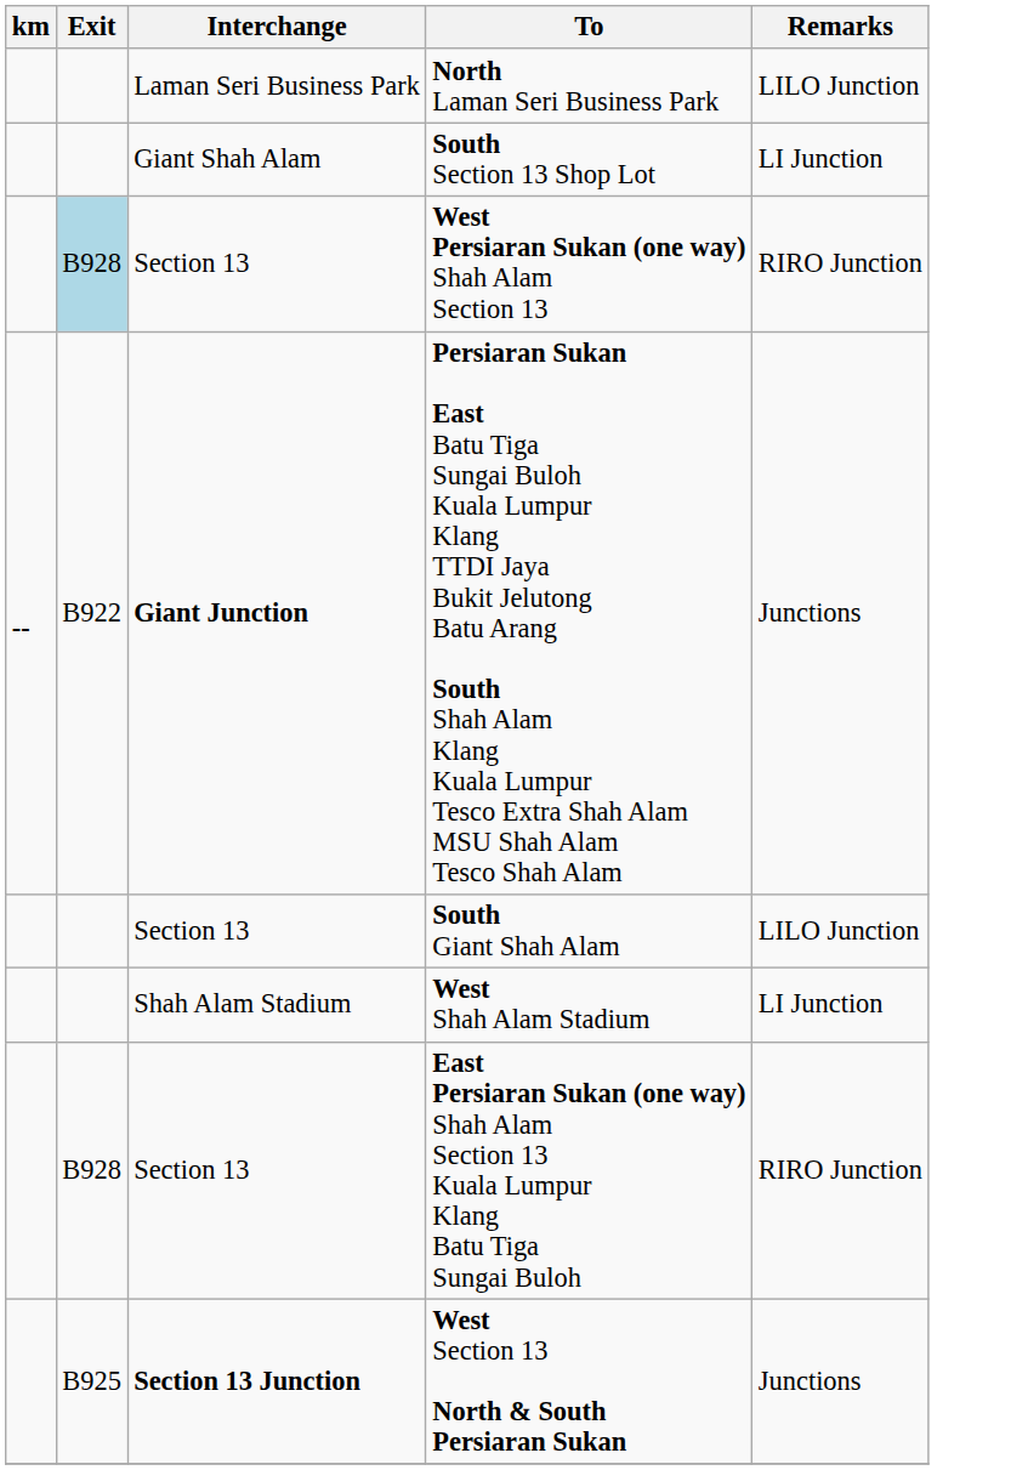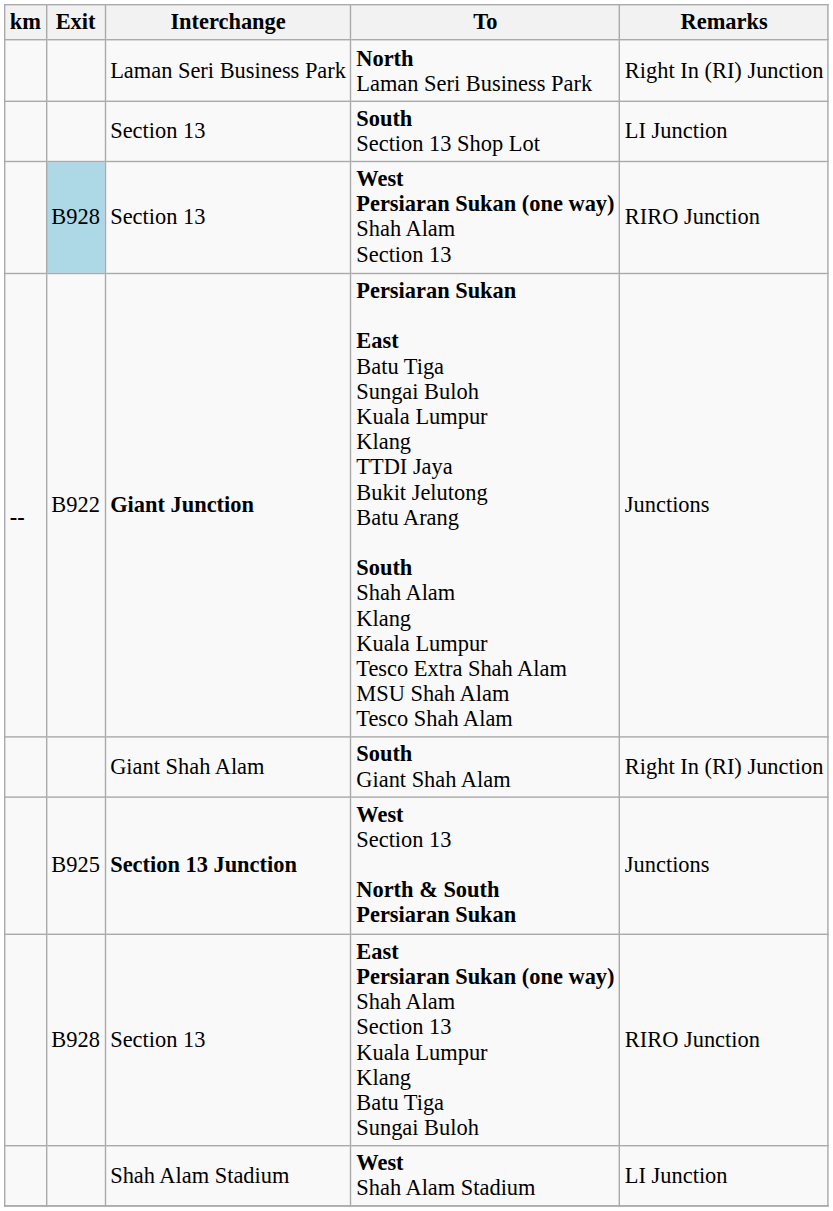North Laman Seri Business Park | Remarks: LILO Junction -> Right In (RI) Junction
South Section 13 Shop Lot | Interchange: Giant Shah Alam -> Section 13
South Giant Shah Alam | Interchange: Section 13 -> Giant Shah Alam
South Giant Shah Alam | Remarks: LILO Junction -> Right In (RI) Junction
rows swapped: West Shah Alam Stadium <-> West Section 13 North & South Persiaran Sukan
